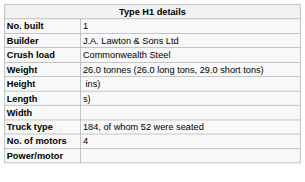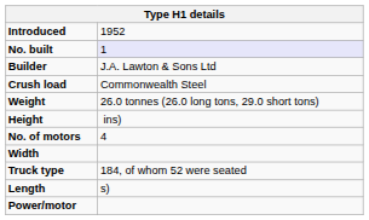+ row: Introduced | 1952
No. built | column 2: no background -> lavender background
rows swapped: Length <-> No. of motors
